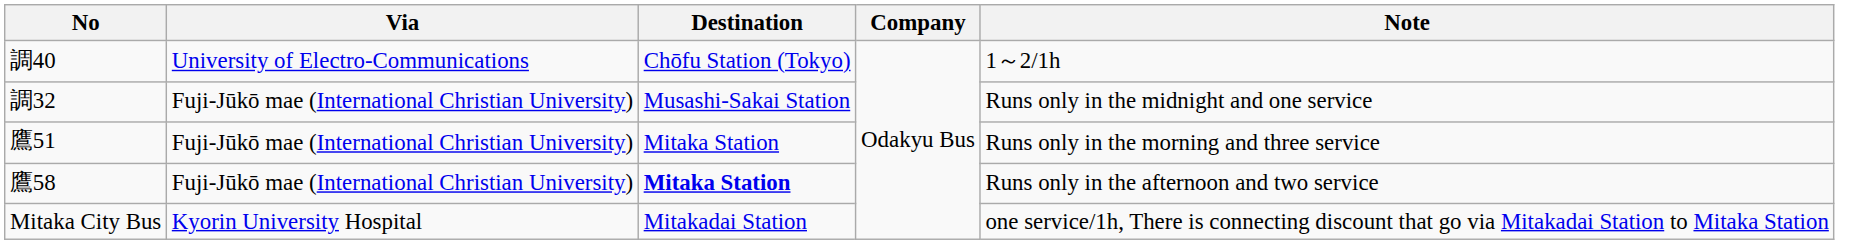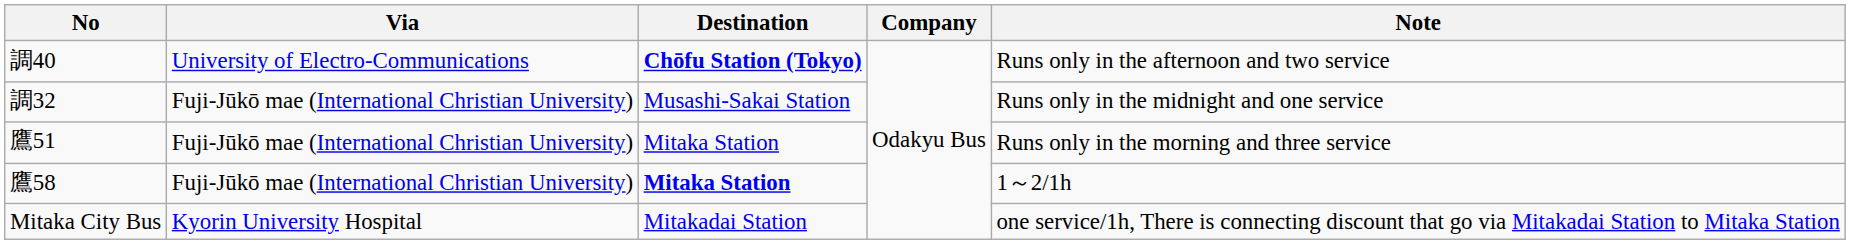調40 | Destination: normal -> bold
調40 | Note: 1～2/1h -> Runs only in the afternoon and two service
鷹58 | Note: Runs only in the afternoon and two service -> 1～2/1h
